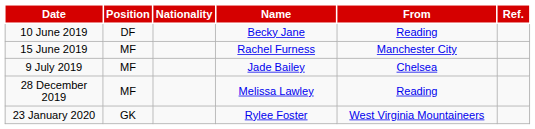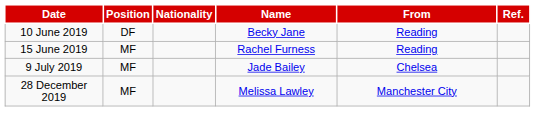15 June 2019 | From: Manchester City -> Reading
28 December 2019 | From: Reading -> Manchester City
- row: 23 January 2020 | GK | Rylee Foster | West Virginia Mountaineers
